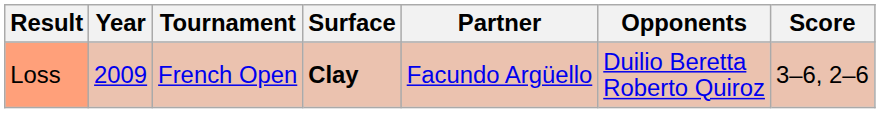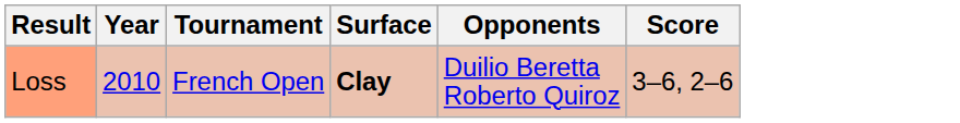- column: Partner | Facundo Argüello
Loss | Year: 2009 -> 2010
